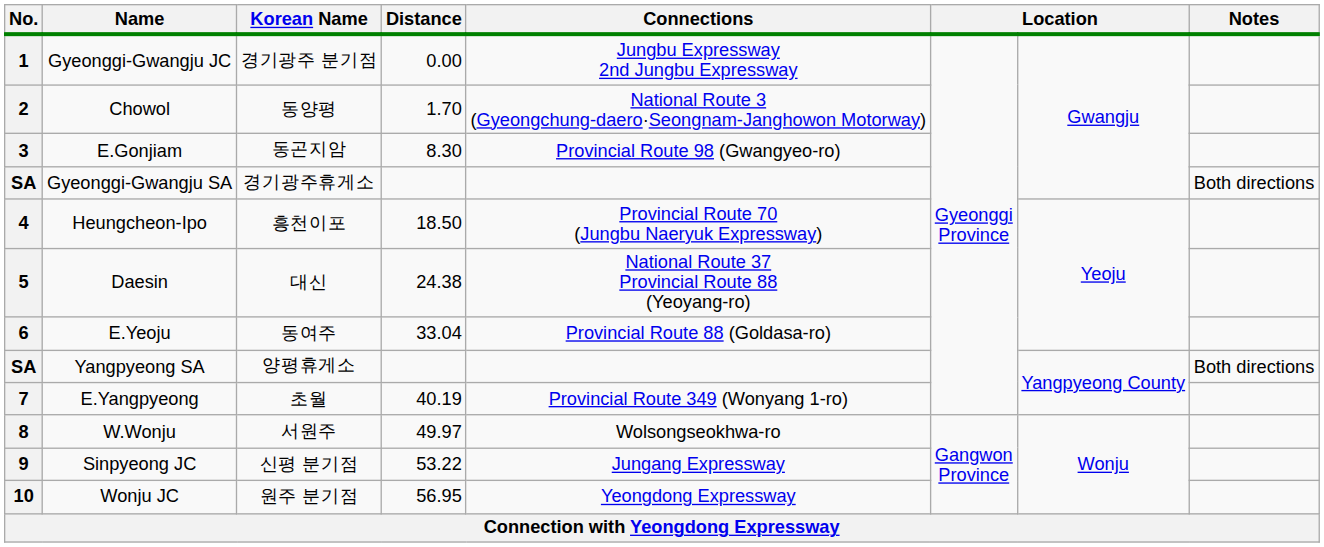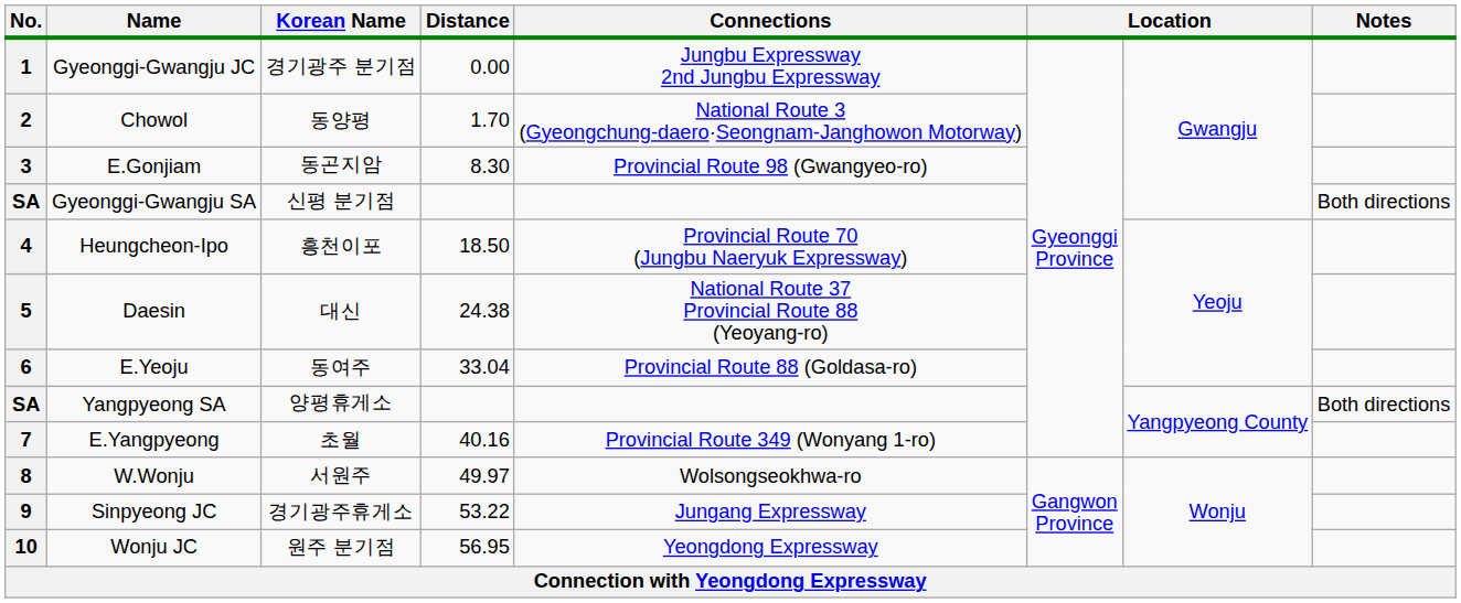SA / Gyeonggi-Gwangju SA | Korean Name: 경기광주휴게소 -> 신평 분기점
7 | Distance: 40.19 -> 40.16
9 | Korean Name: 신평 분기점 -> 경기광주휴게소
